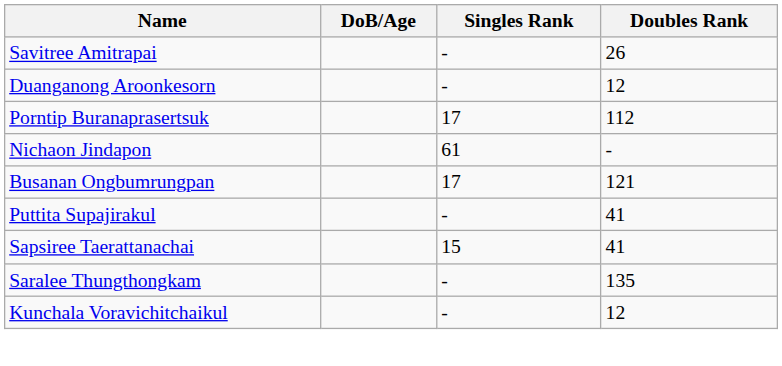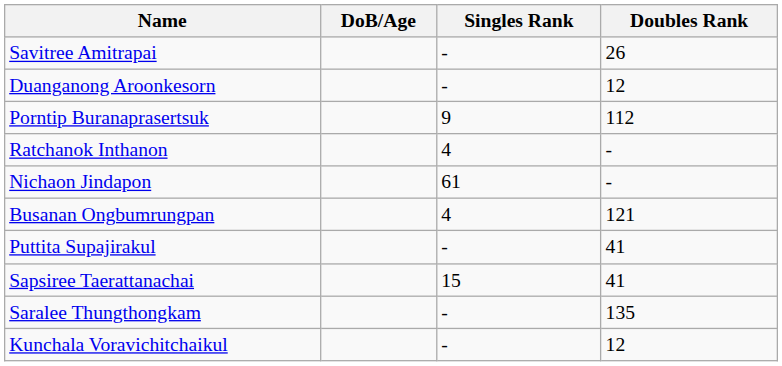Porntip Buranaprasertsuk | Singles Rank: 17 -> 9
+ row: Ratchanok Inthanon | 4 | -
Busanan Ongbumrungpan | Singles Rank: 17 -> 4
